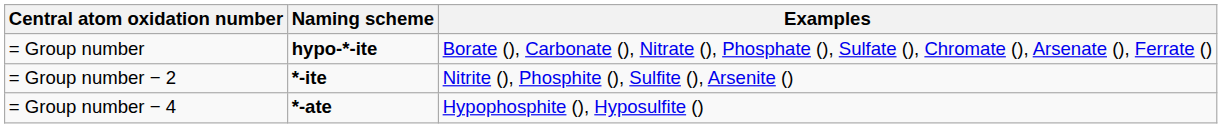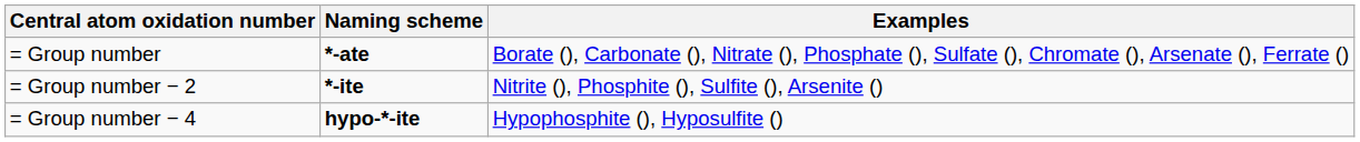= Group number | Naming scheme: hypo-*-ite -> *-ate
= Group number − 4 | Naming scheme: *-ate -> hypo-*-ite
